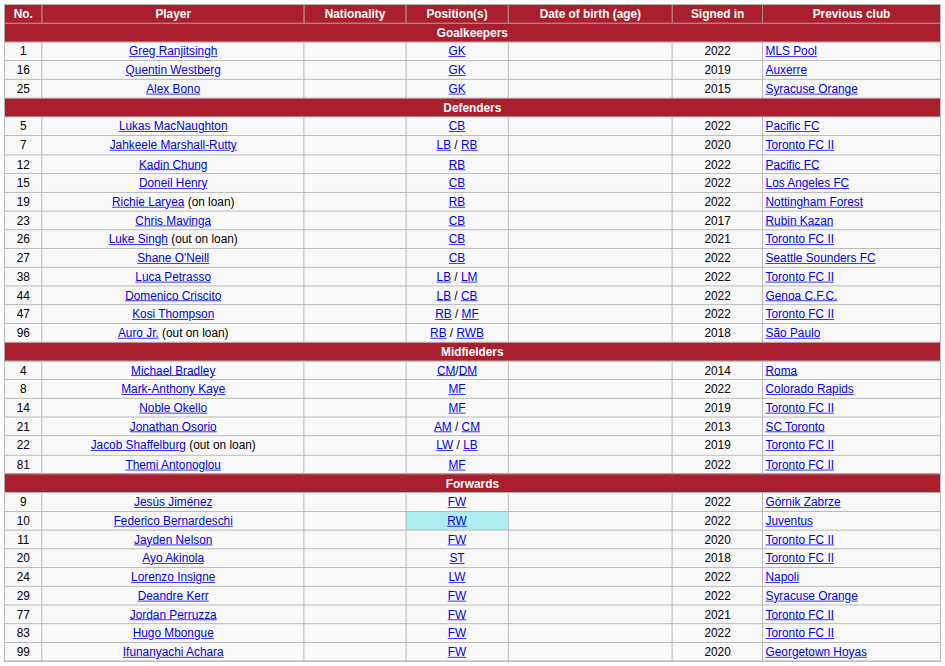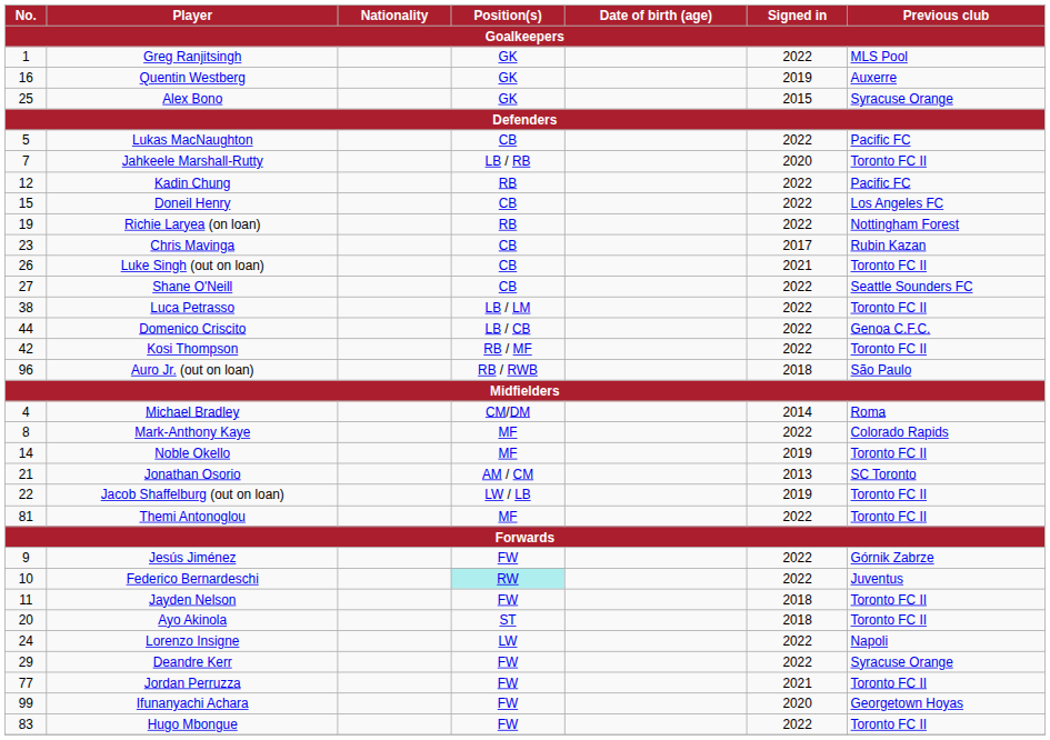Kosi Thompson | No.: 47 -> 42
Jayden Nelson | Signed in: 2020 -> 2018
rows swapped: Hugo Mbongue <-> Ifunanyachi Achara
